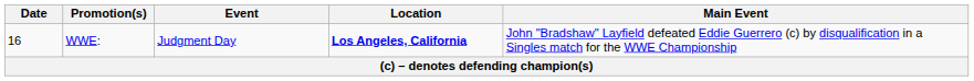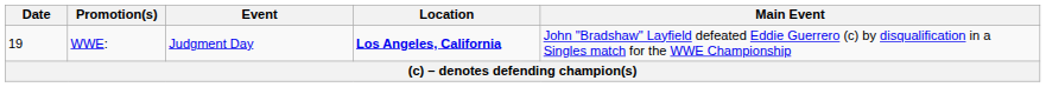WWE: | Date: 16 -> 19
